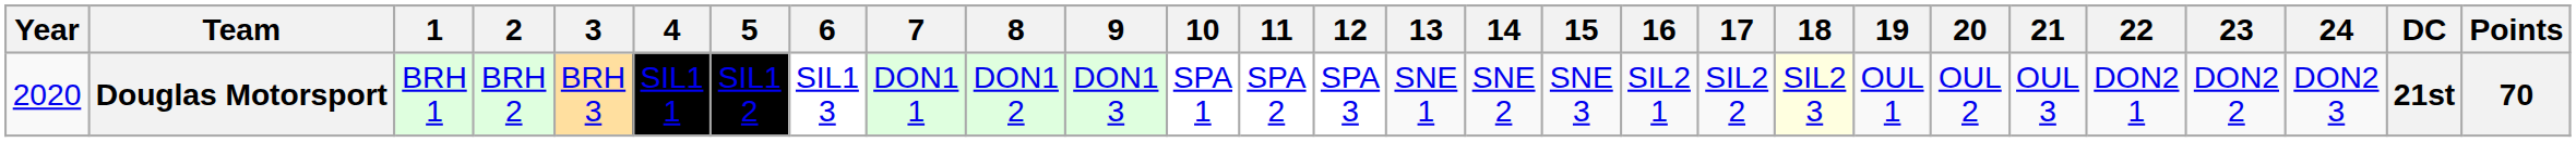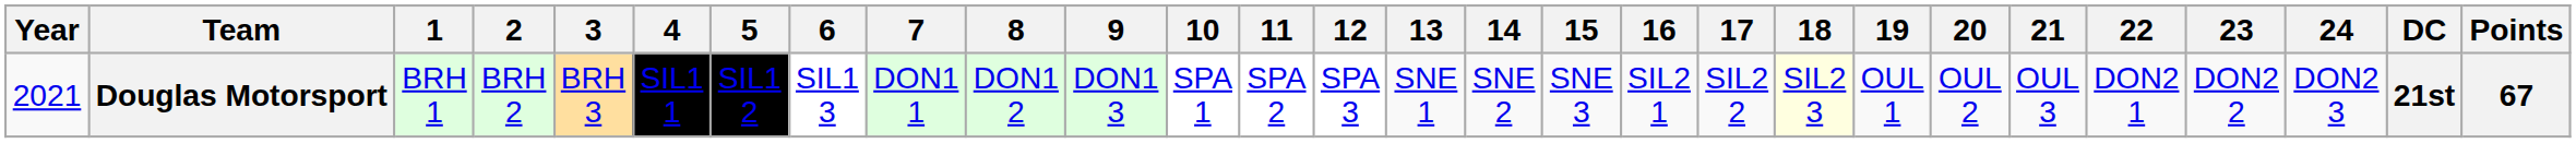Douglas Motorsport | Year: 2020 -> 2021
Douglas Motorsport | Points: 70 -> 67
